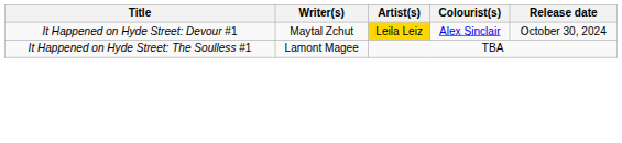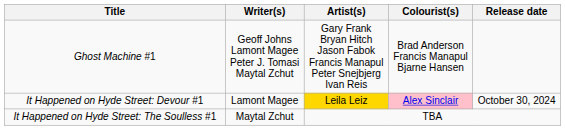+ row: Ghost Machine #1 | Geoff Johns Lamont Magee Peter J. Tomasi Maytal Zchut | Gary Frank Bryan Hitch Jason Fabok Francis Manapul Peter Snejbjerg Ivan Reis | Brad Anderson Francis Manapul Bjarne Hansen
It Happened on Hyde Street: Devour #1 | Writer(s): Maytal Zchut -> Lamont Magee
It Happened on Hyde Street: Devour #1 | Colourist(s): no background -> pink background
It Happened on Hyde Street: The Soulless #1 | Writer(s): Lamont Magee -> Maytal Zchut
